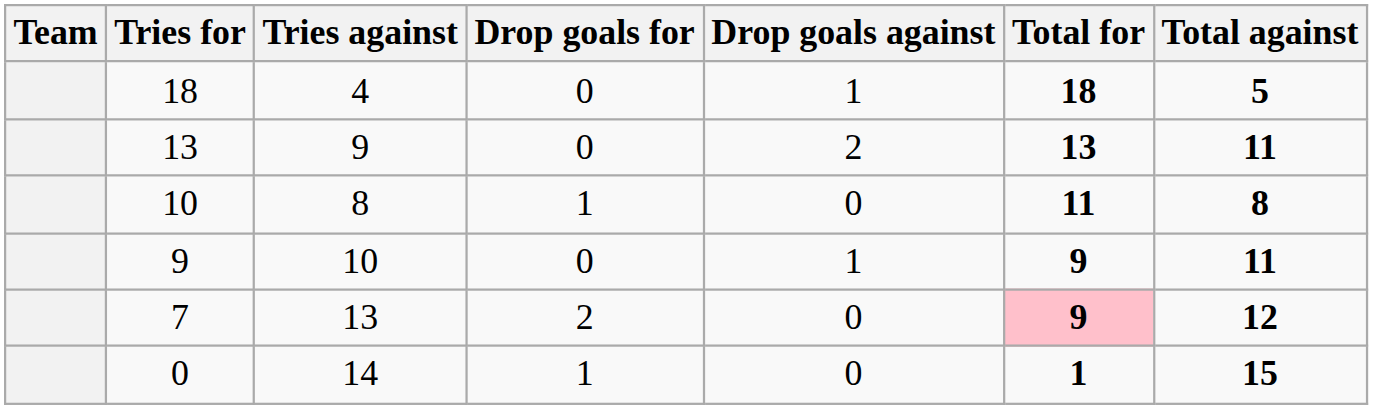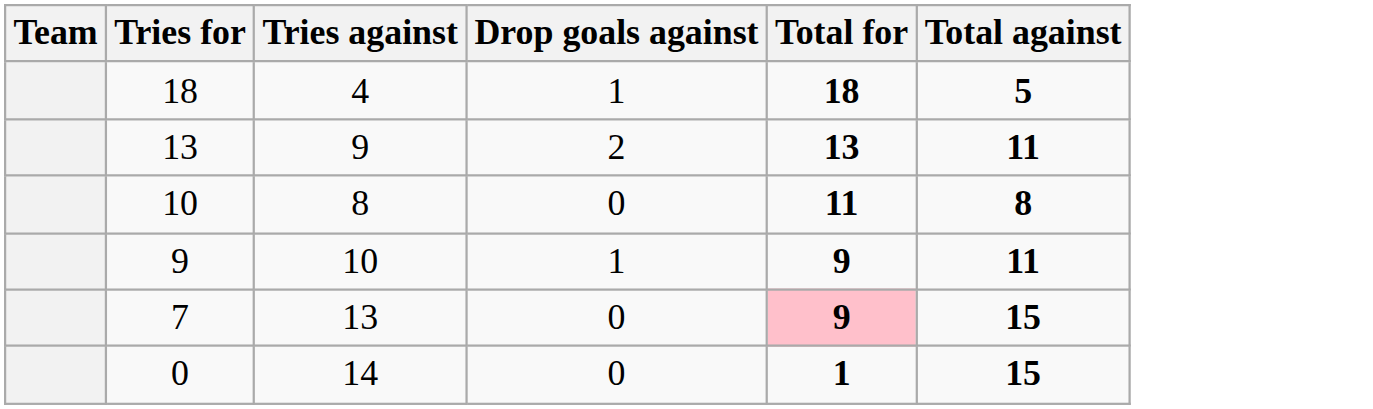- column: Drop goals for | 0 | 0 | 1 | 0 | 2 | 1
7 | Total against: 12 -> 15
